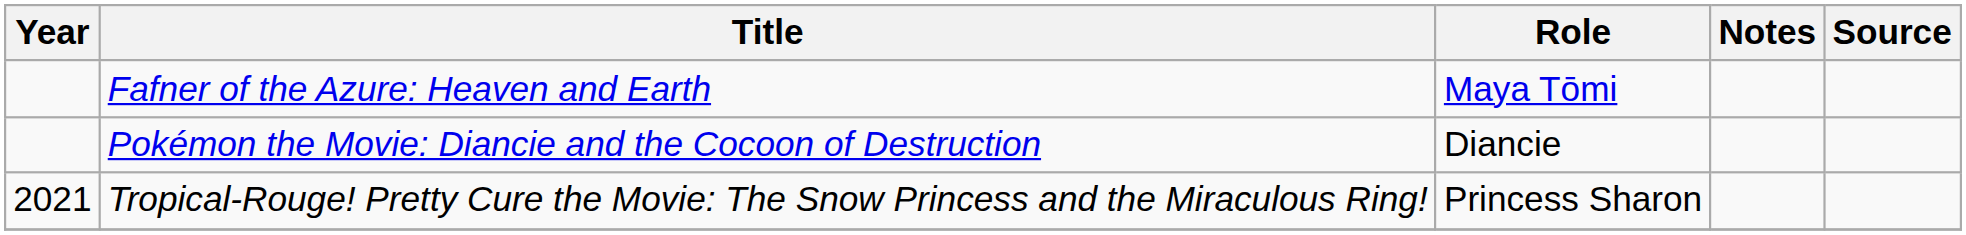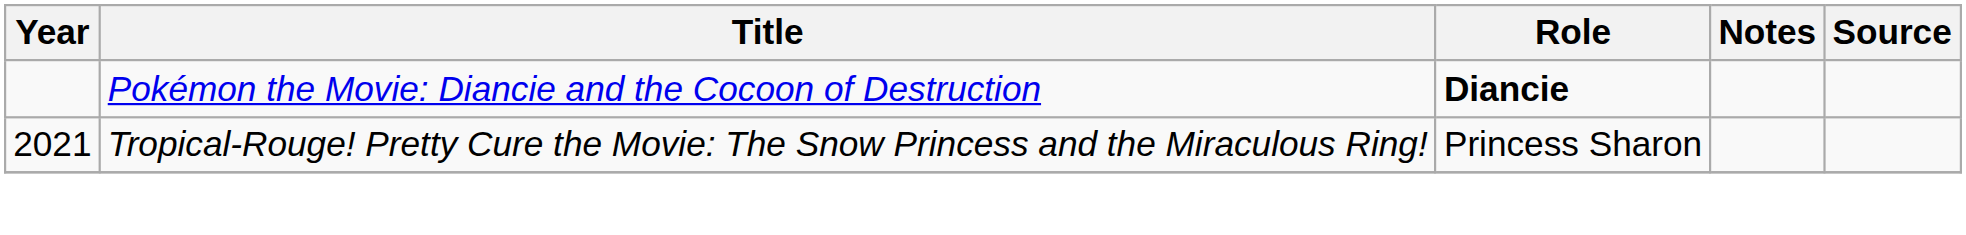- row: Fafner of the Azure: Heaven and Earth | Maya Tōmi
Pokémon the Movie: Diancie and the Cocoon of Destruction | Role: normal -> bold
